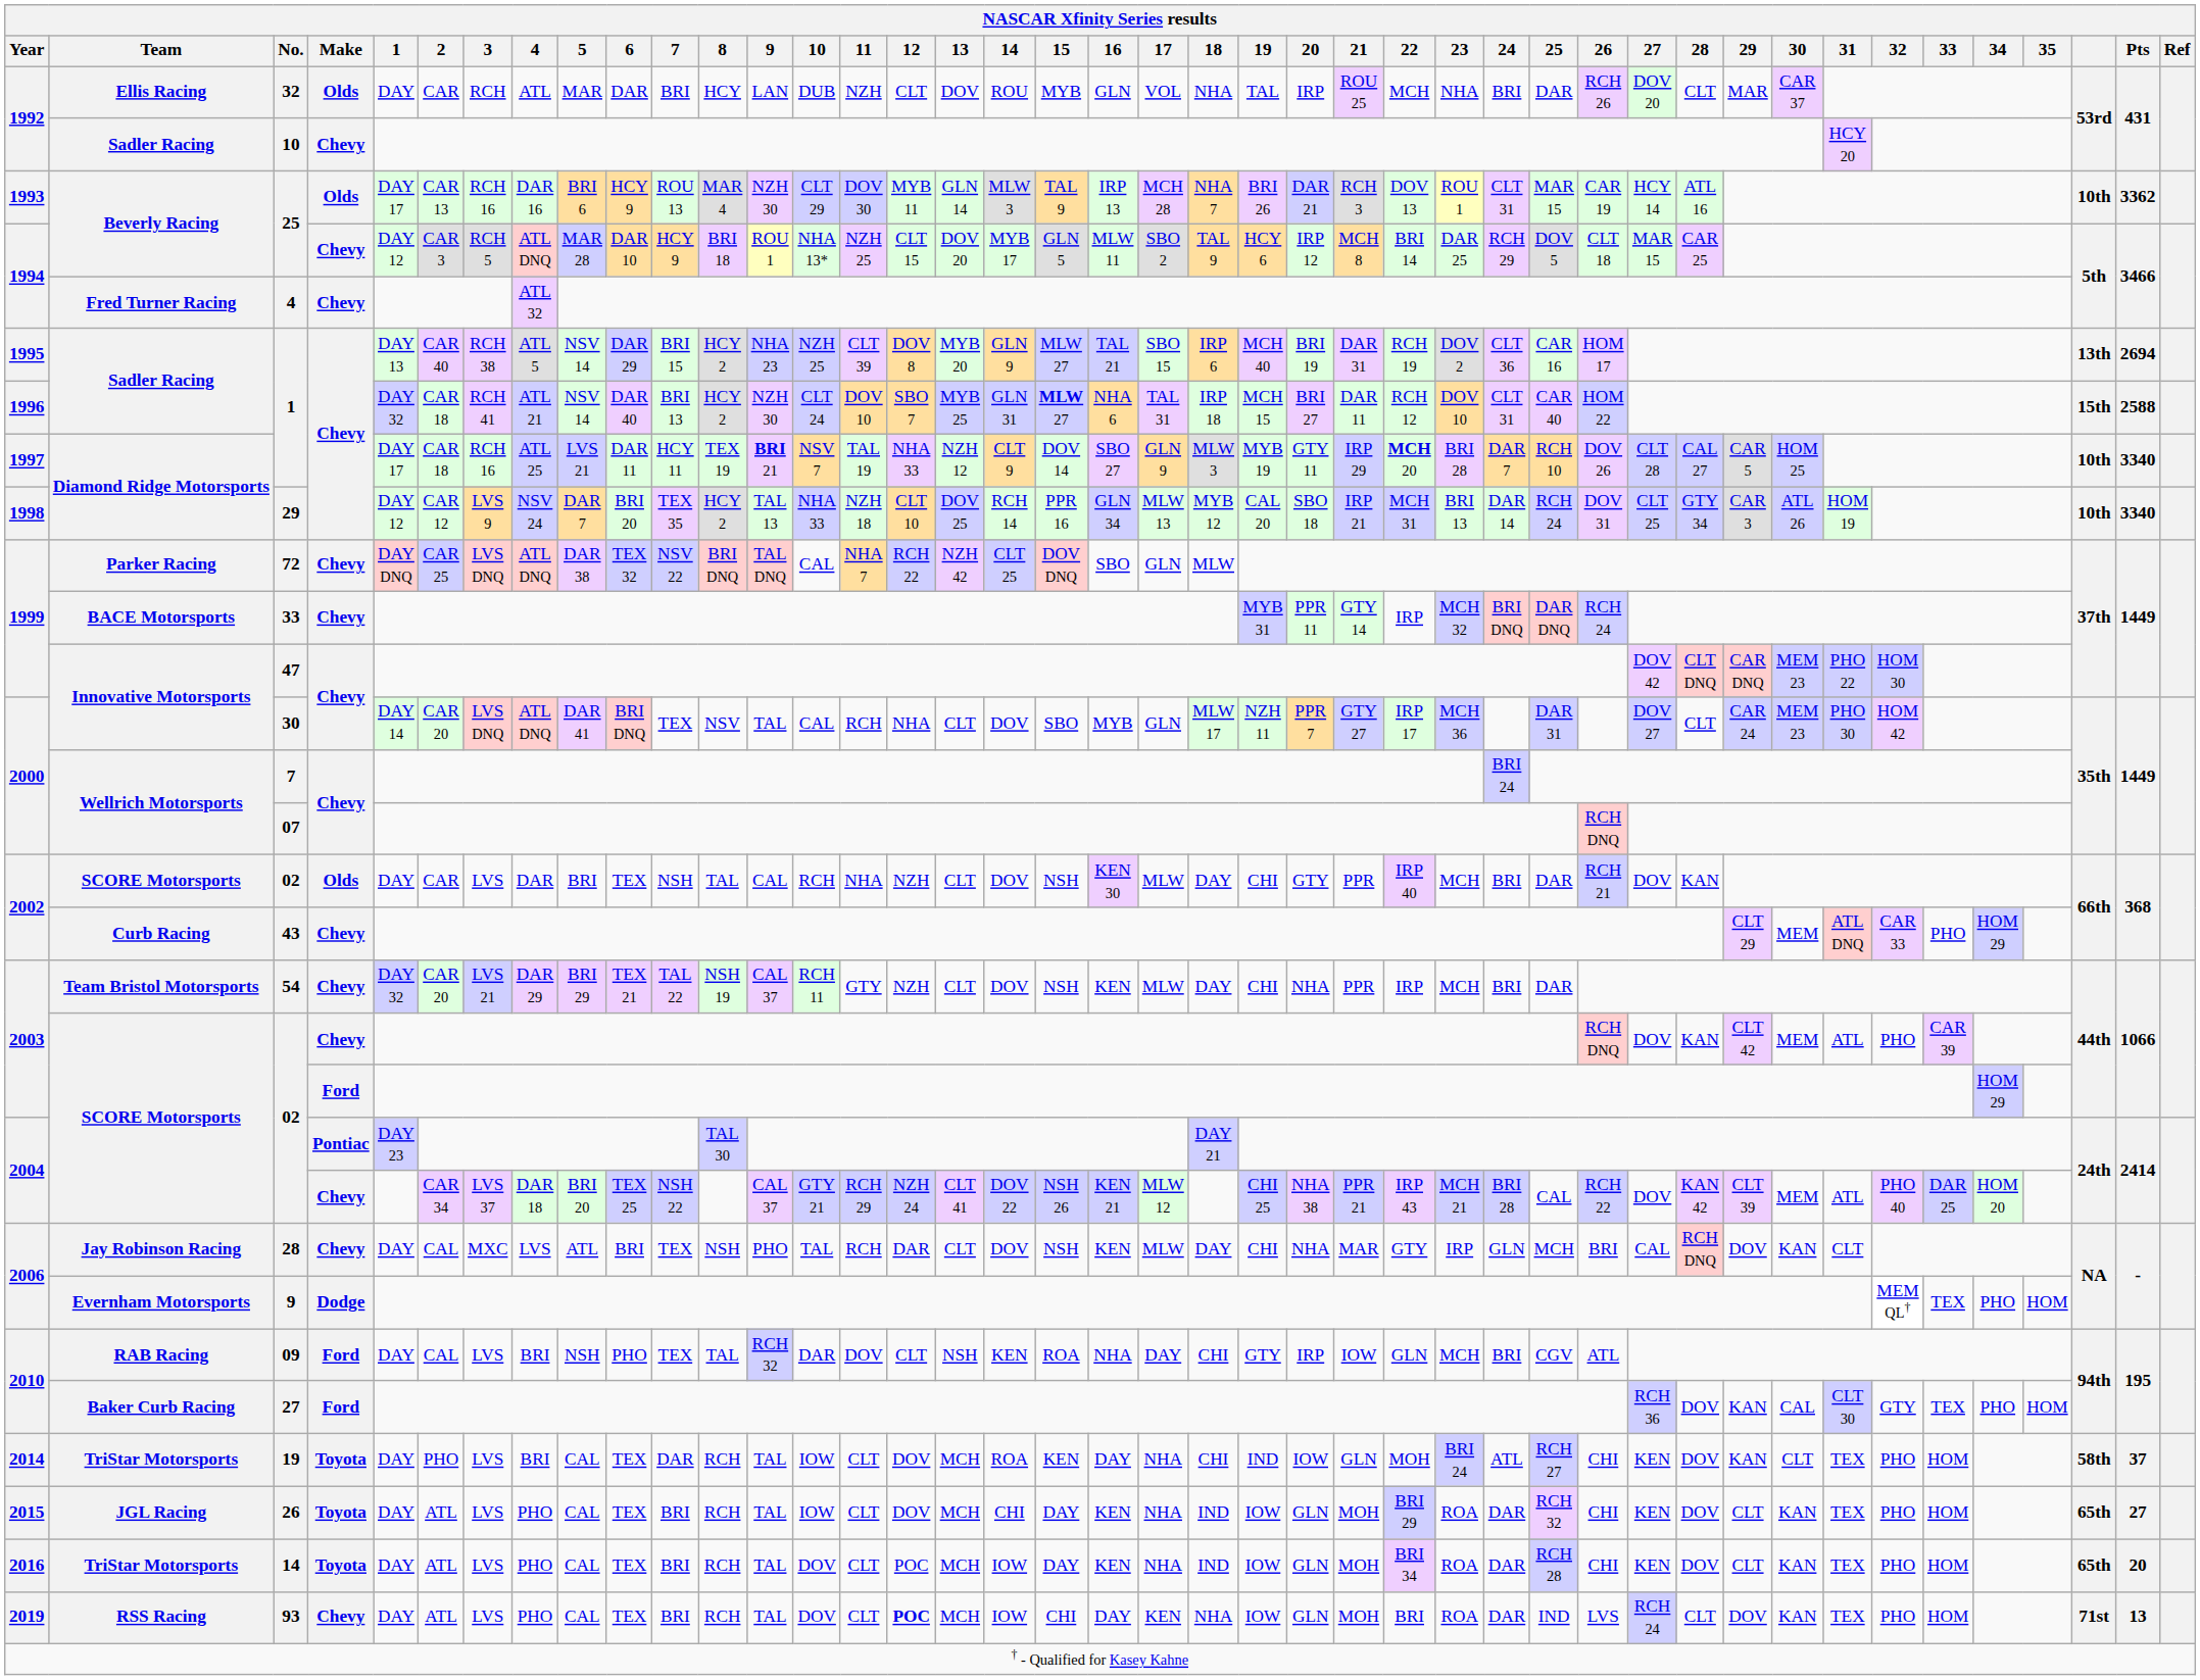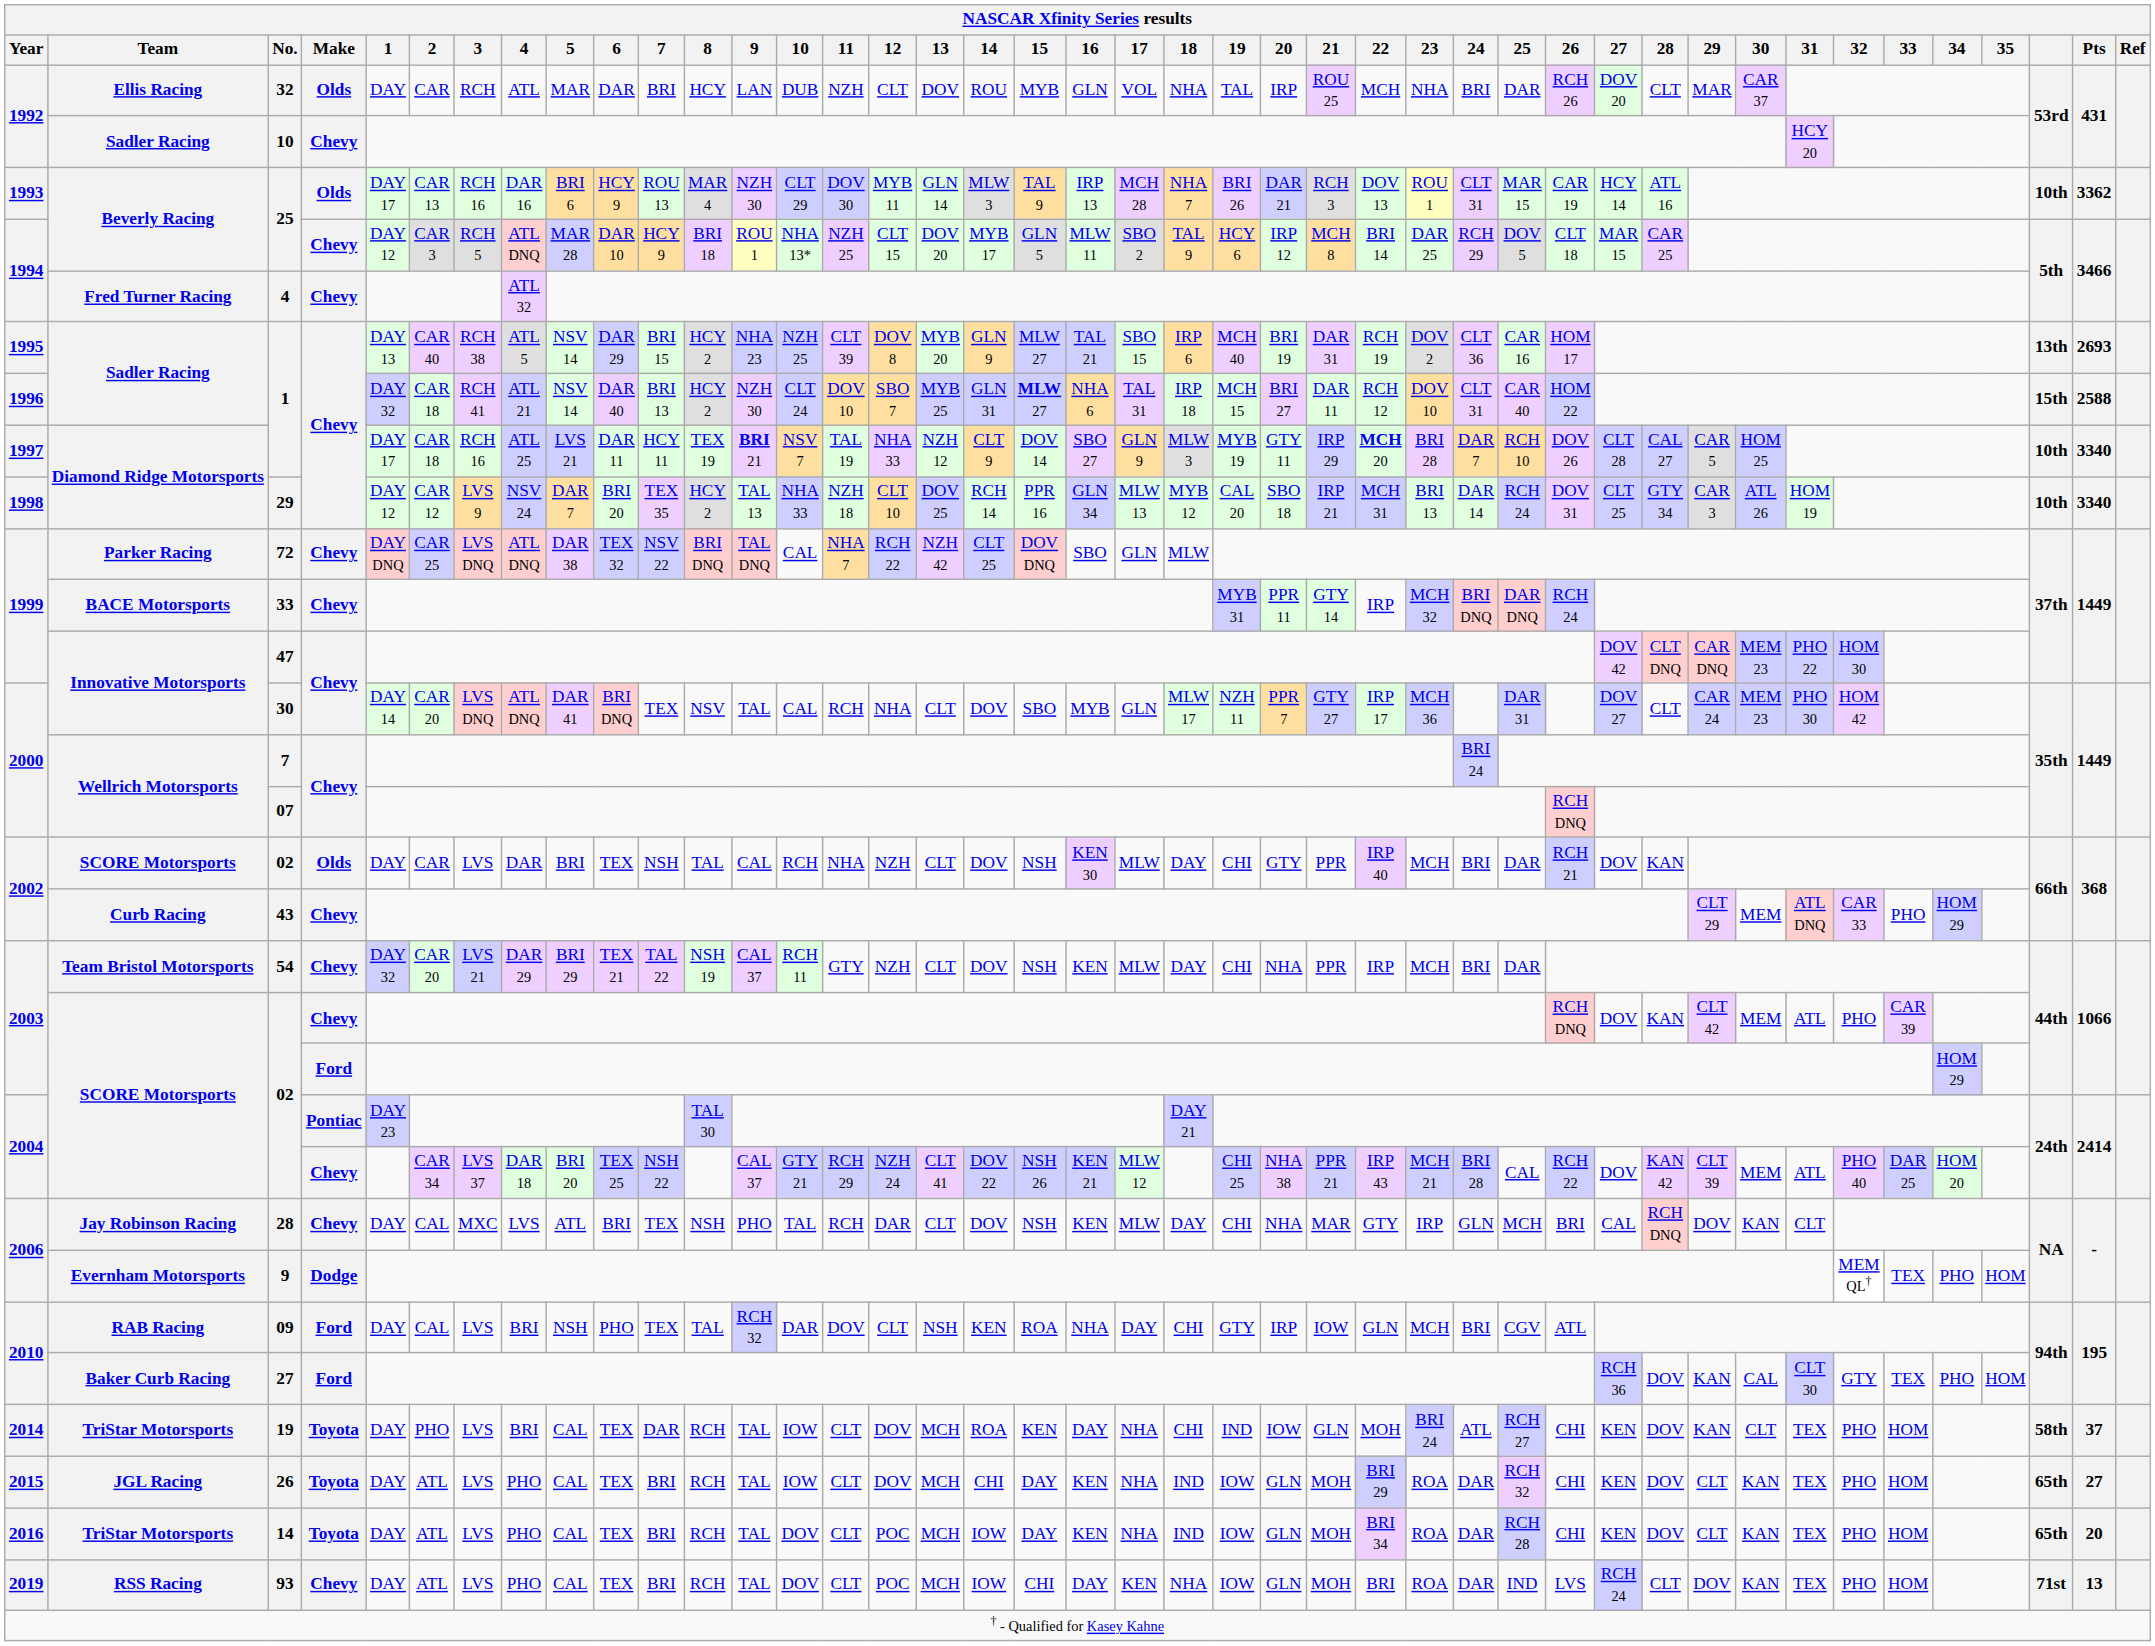1995 / 1 | NASCAR Xfinity Series results / Pts: 2694 -> 2693
93 | NASCAR Xfinity Series results / 12: bold -> normal
